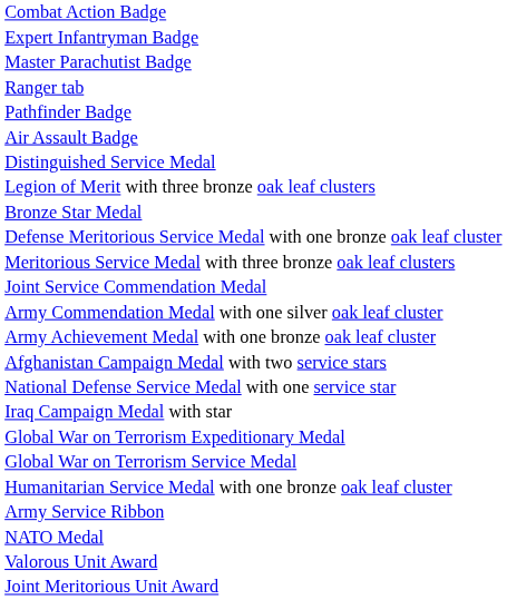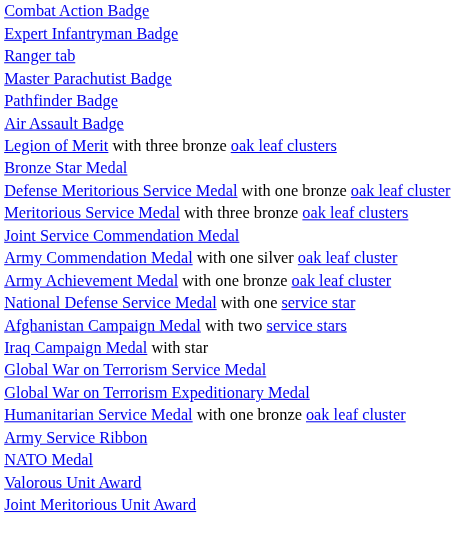rows swapped: Ranger tab <-> Master Parachutist Badge
- row: Distinguished Service Medal
rows swapped: National Defense Service Medal with one service star <-> Afghanistan Campaign Medal with two service stars
rows swapped: Global War on Terrorism Expeditionary Medal <-> Global War on Terrorism Service Medal
